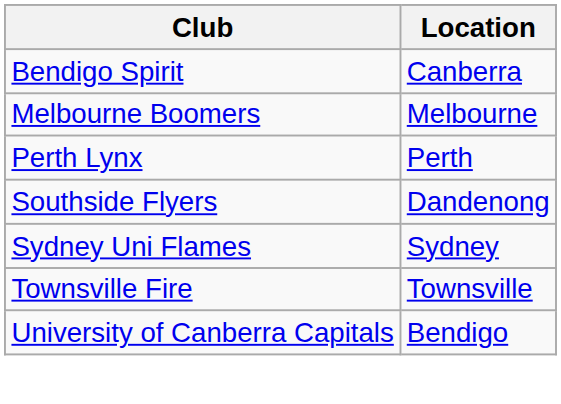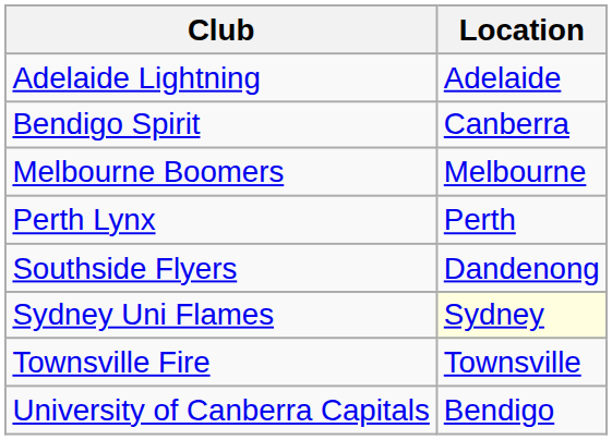+ row: Adelaide Lightning | Adelaide
Sydney Uni Flames | Location: no background -> lightyellow background
